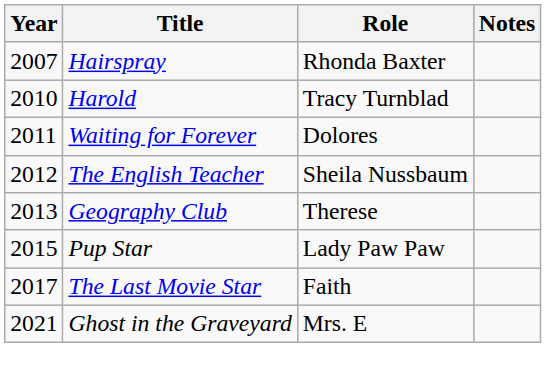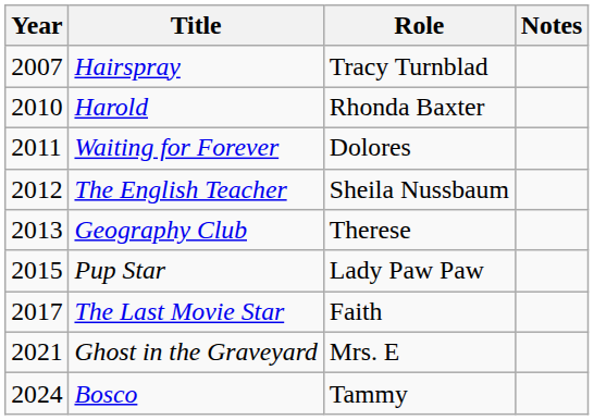Hairspray | Role: Rhonda Baxter -> Tracy Turnblad
Harold | Role: Tracy Turnblad -> Rhonda Baxter
+ row: 2024 | Bosco | Tammy
